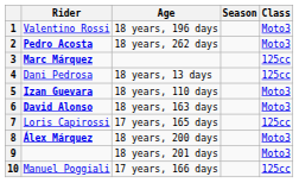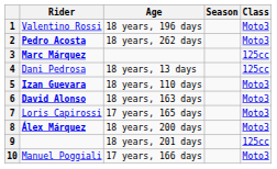7 | Class: 125cc -> Moto3
9 | Class: Moto3 -> 125cc
10 | Class: 125cc -> Moto3
